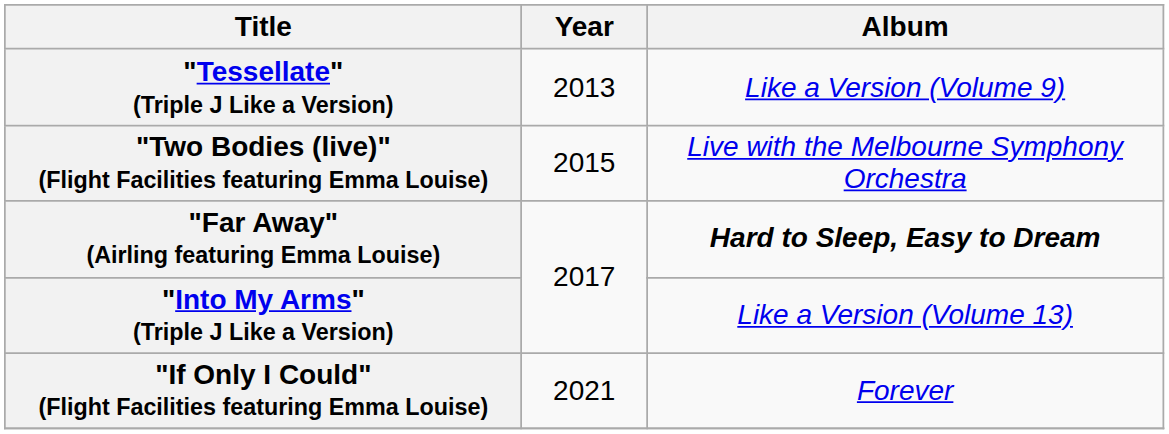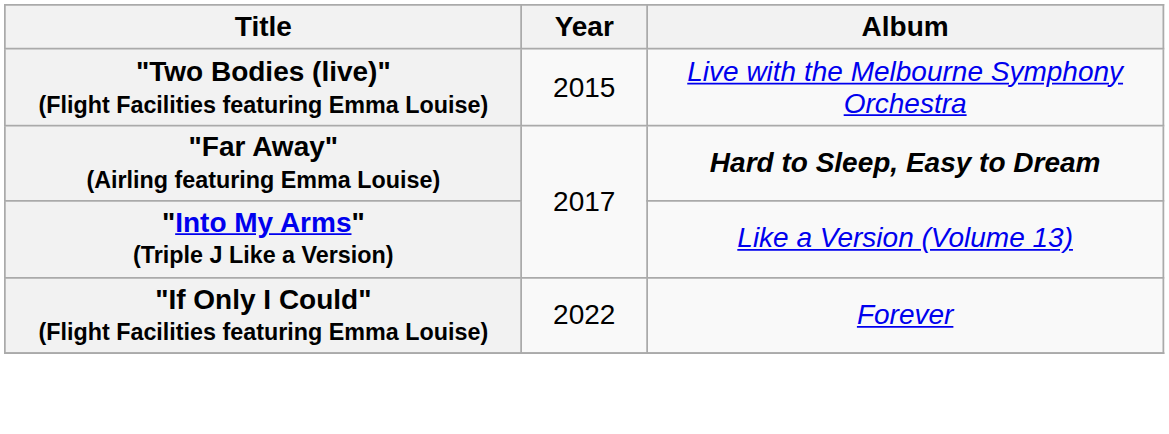- row: "Tessellate" (Triple J Like a Version) | 2013 | Like a Version (Volume 9)
"If Only I Could" (Flight Facilities featuring Emma Louise) | Year: 2021 -> 2022
